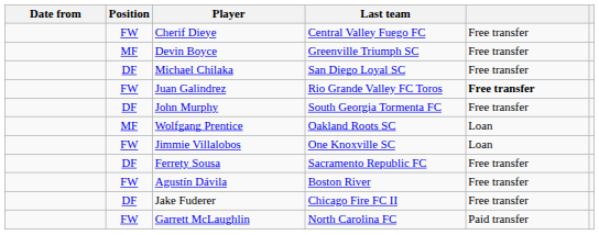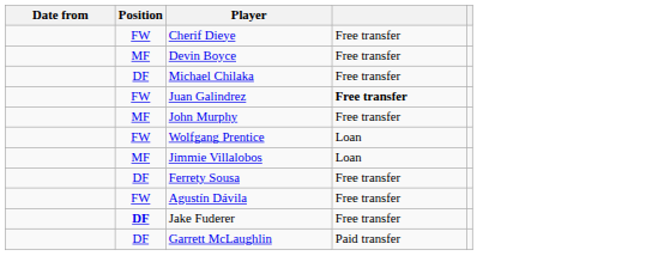- column: Last team | Central Valley Fuego FC | Greenville Triumph SC | San Diego Loyal SC | Rio Grande Valley FC Toros | South Georgia Tormenta FC | Oakland Roots SC | One Knoxville SC | Sacramento Republic FC | Boston River | Chicago Fire FC II | North Carolina FC
John Murphy | Position: DF -> MF
Wolfgang Prentice | Position: MF -> FW
Jimmie Villalobos | Position: FW -> MF
Jake Fuderer | Position: normal -> bold
Garrett McLaughlin | Position: FW -> DF
